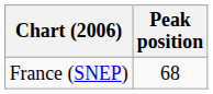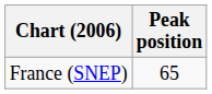France (SNEP) | Peak position: 68 -> 65
